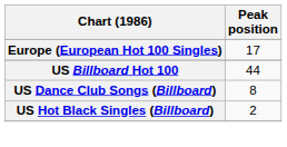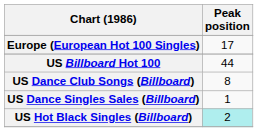+ row: US Dance Singles Sales (Billboard) | 1
US Hot Black Singles (Billboard) | Peak position: no background -> paleturquoise background
